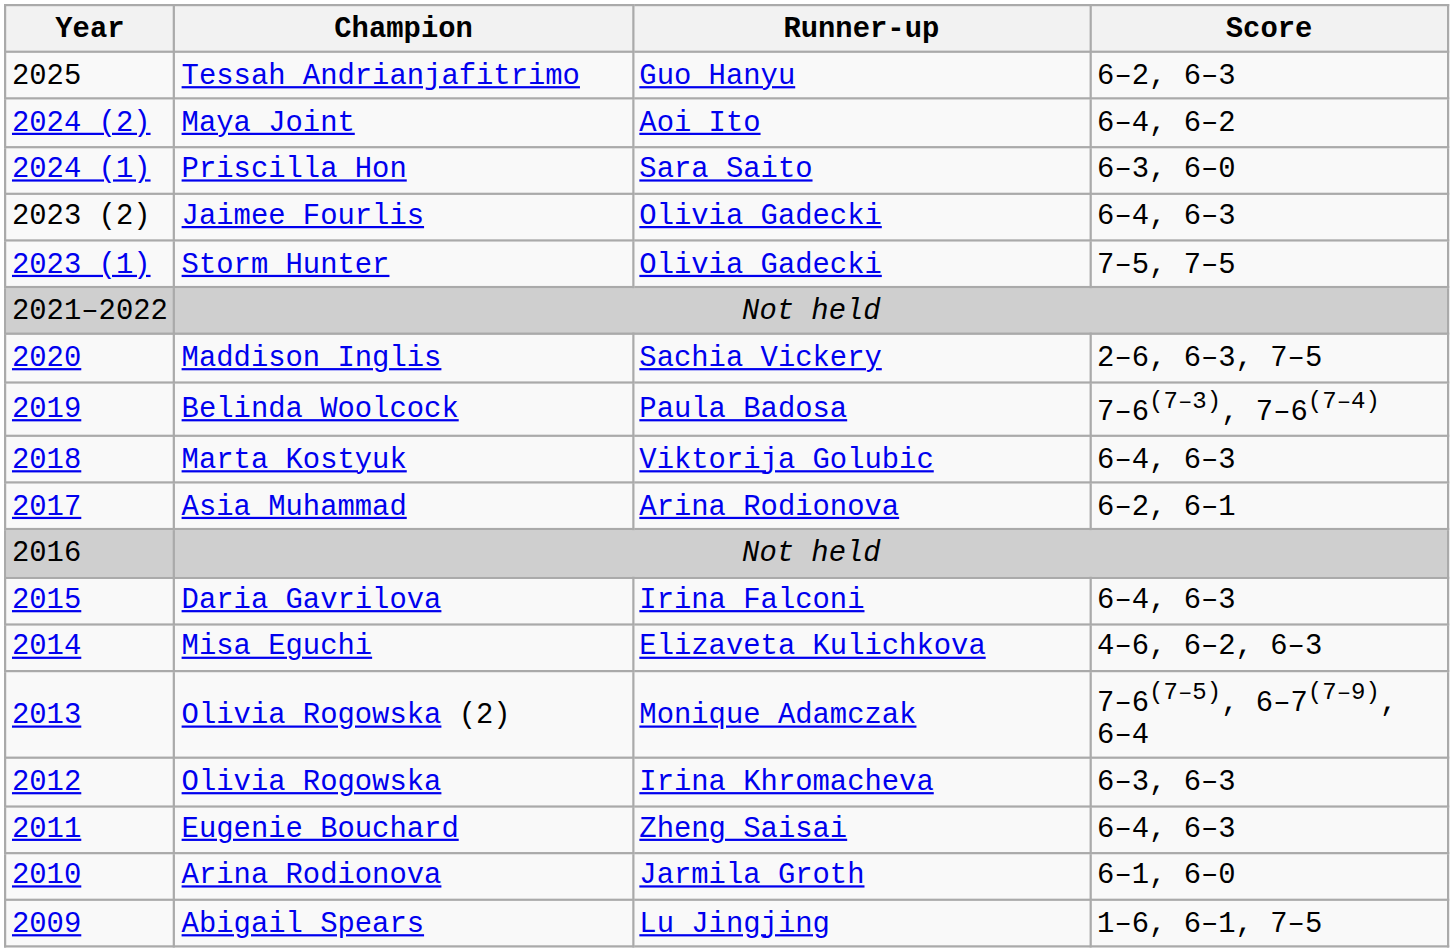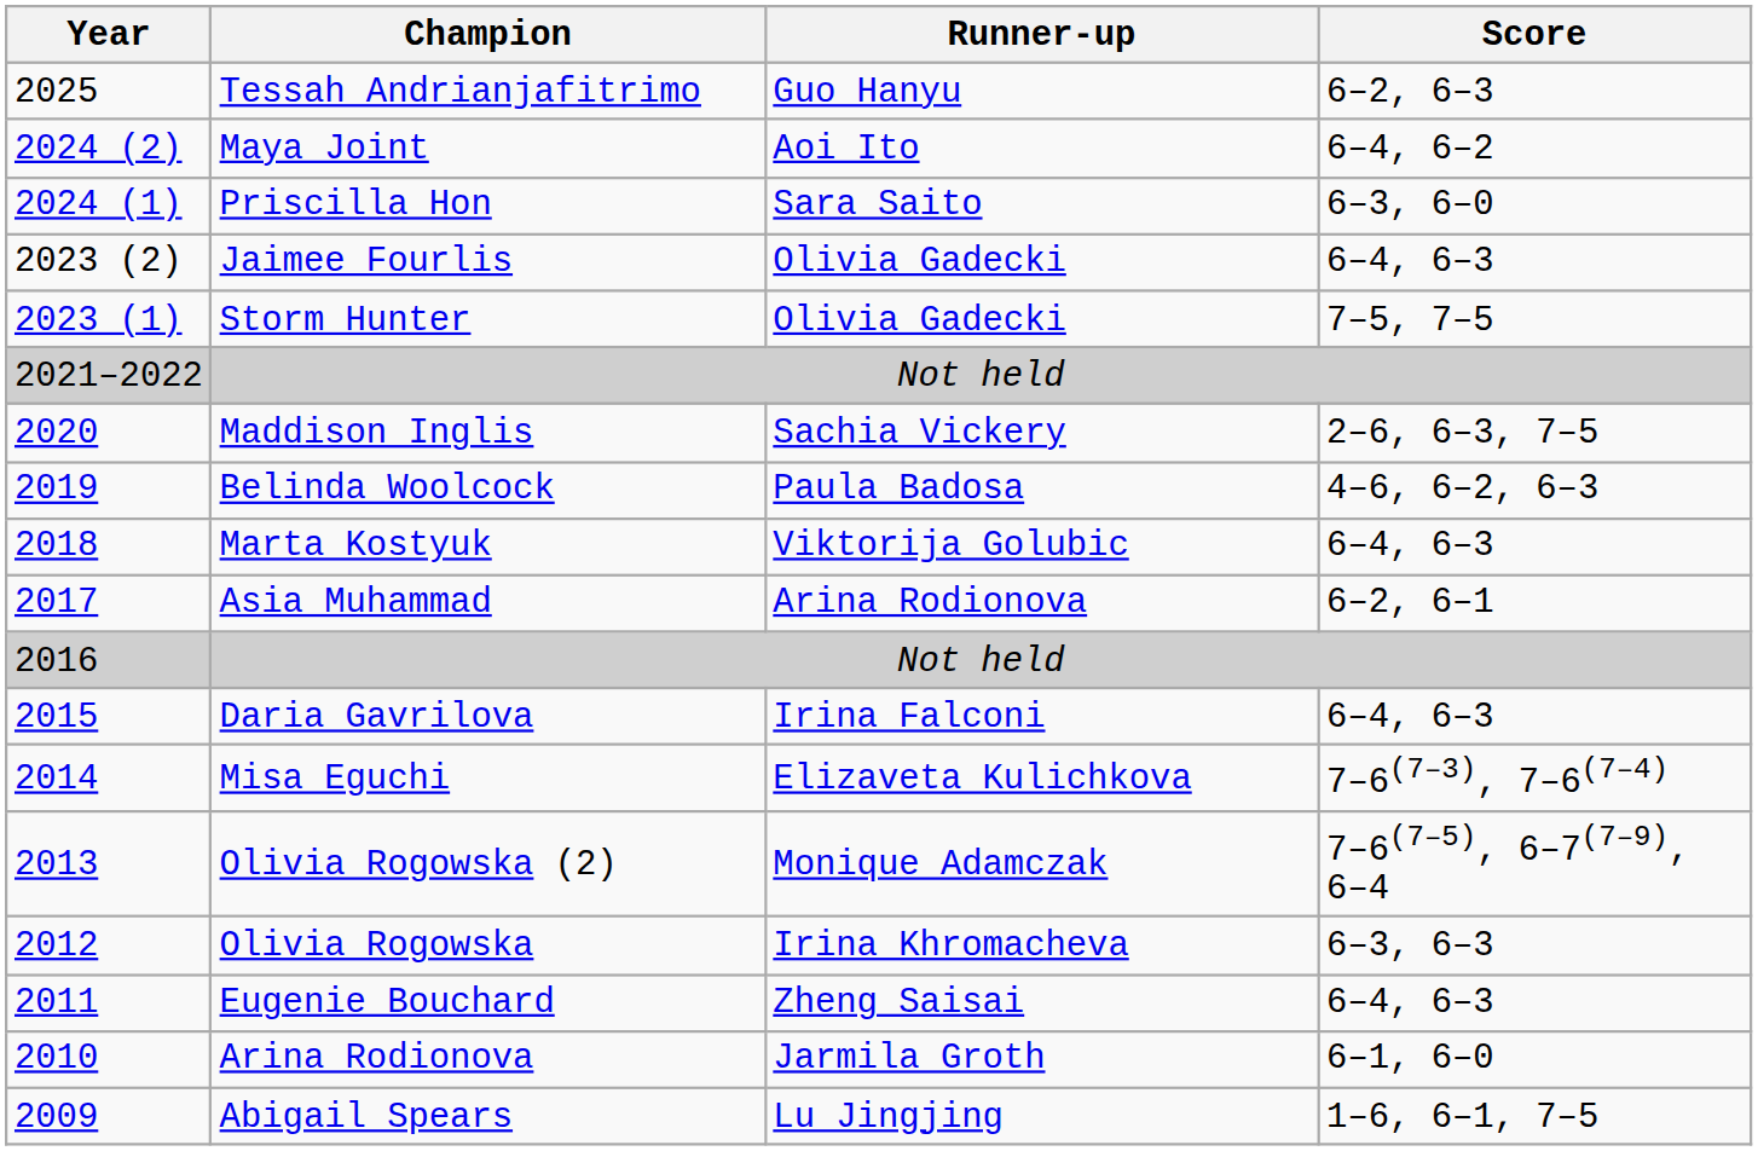Belinda Woolcock | Score: 7–6(7–3), 7–6(7–4) -> 4–6, 6–2, 6–3
Misa Eguchi | Score: 4–6, 6–2, 6–3 -> 7–6(7–3), 7–6(7–4)
